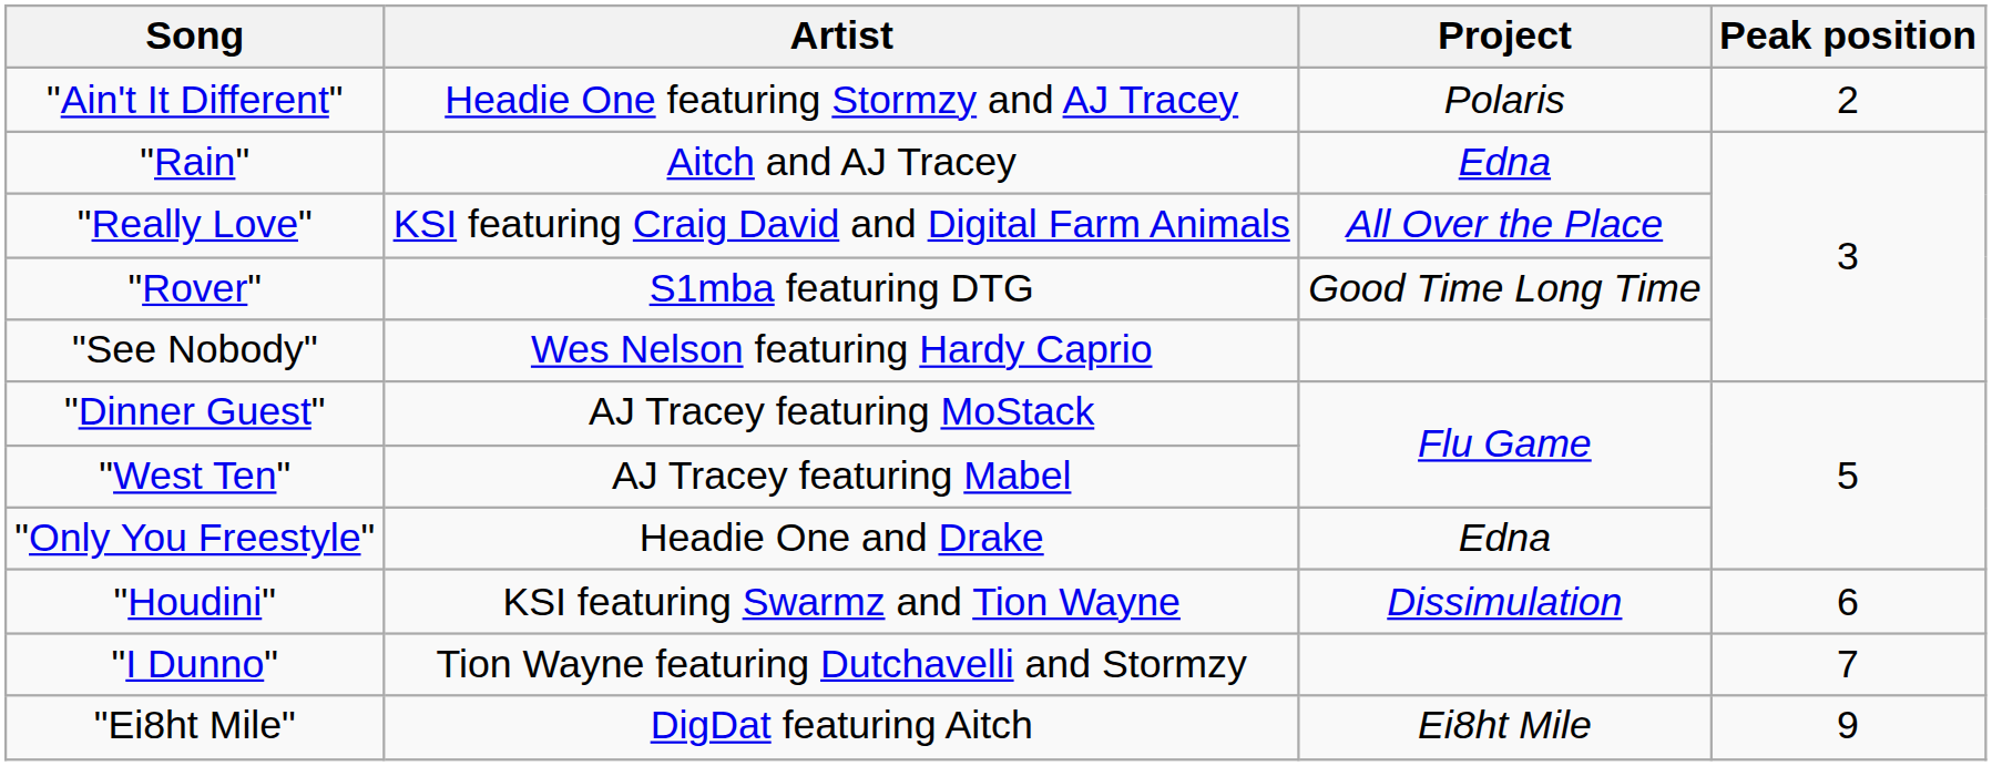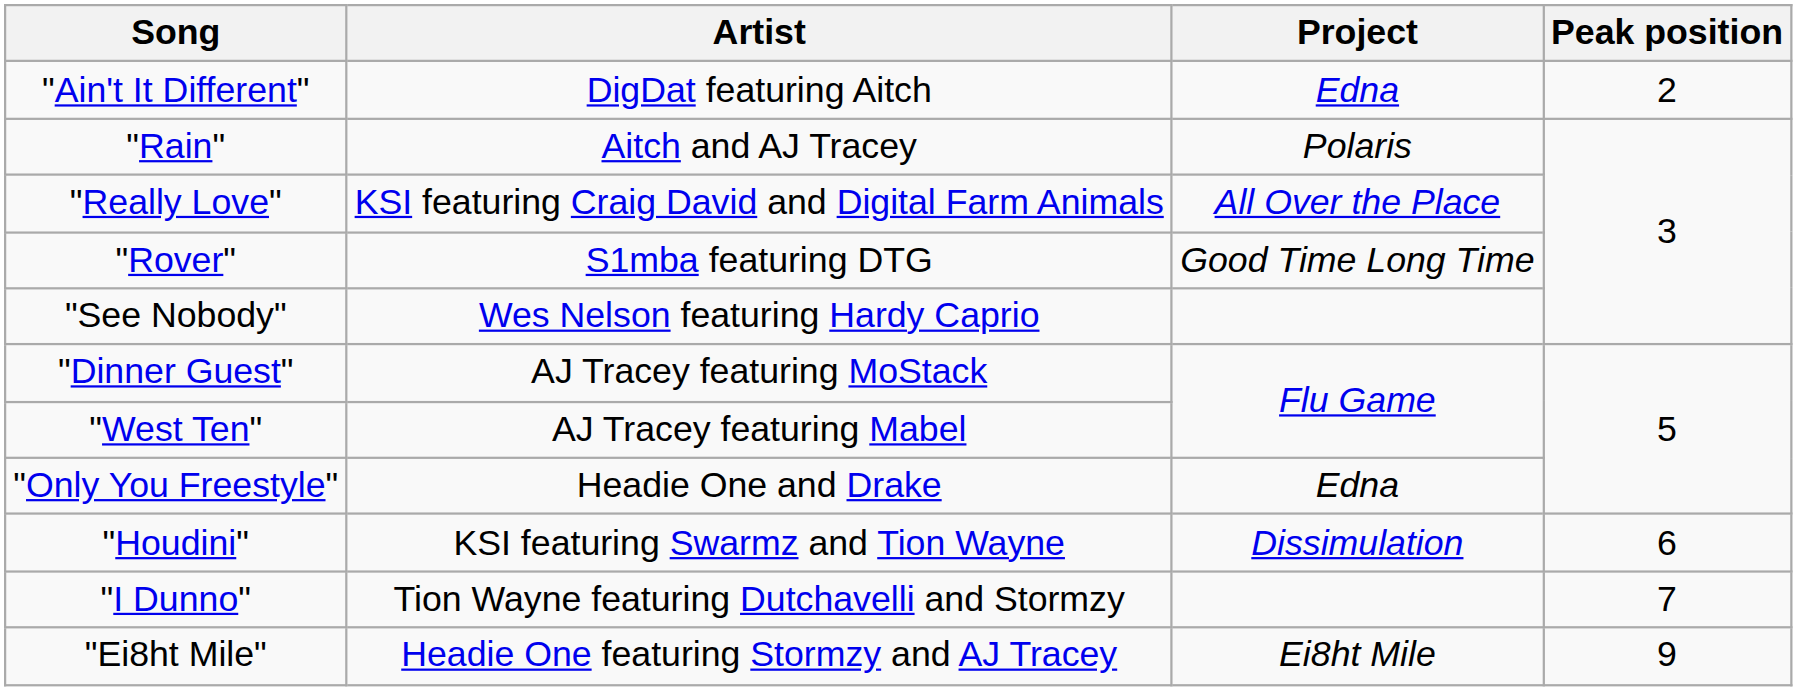"Ain't It Different" | Artist: Headie One featuring Stormzy and AJ Tracey -> DigDat featuring Aitch
"Ain't It Different" | Project: Polaris -> Edna
"Rain" | Project: Edna -> Polaris
"Ei8ht Mile" | Artist: DigDat featuring Aitch -> Headie One featuring Stormzy and AJ Tracey
